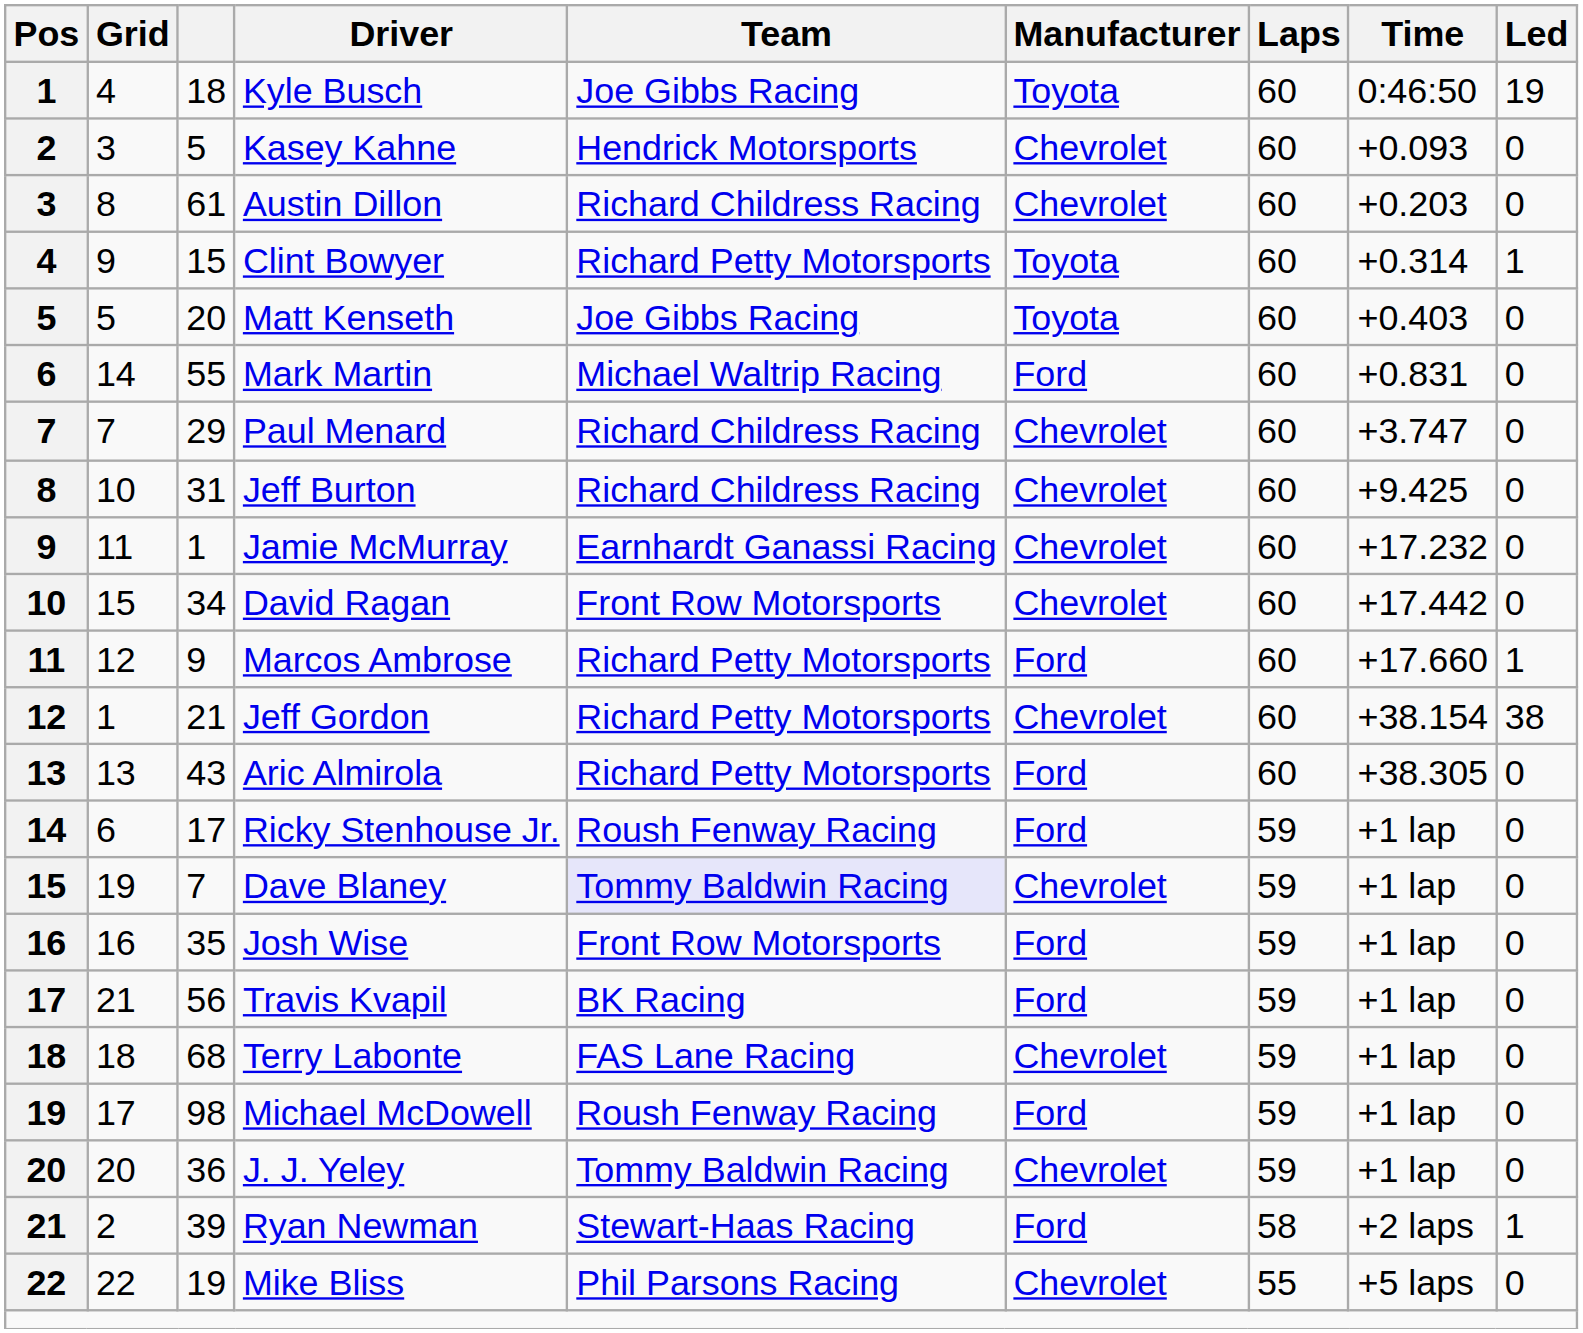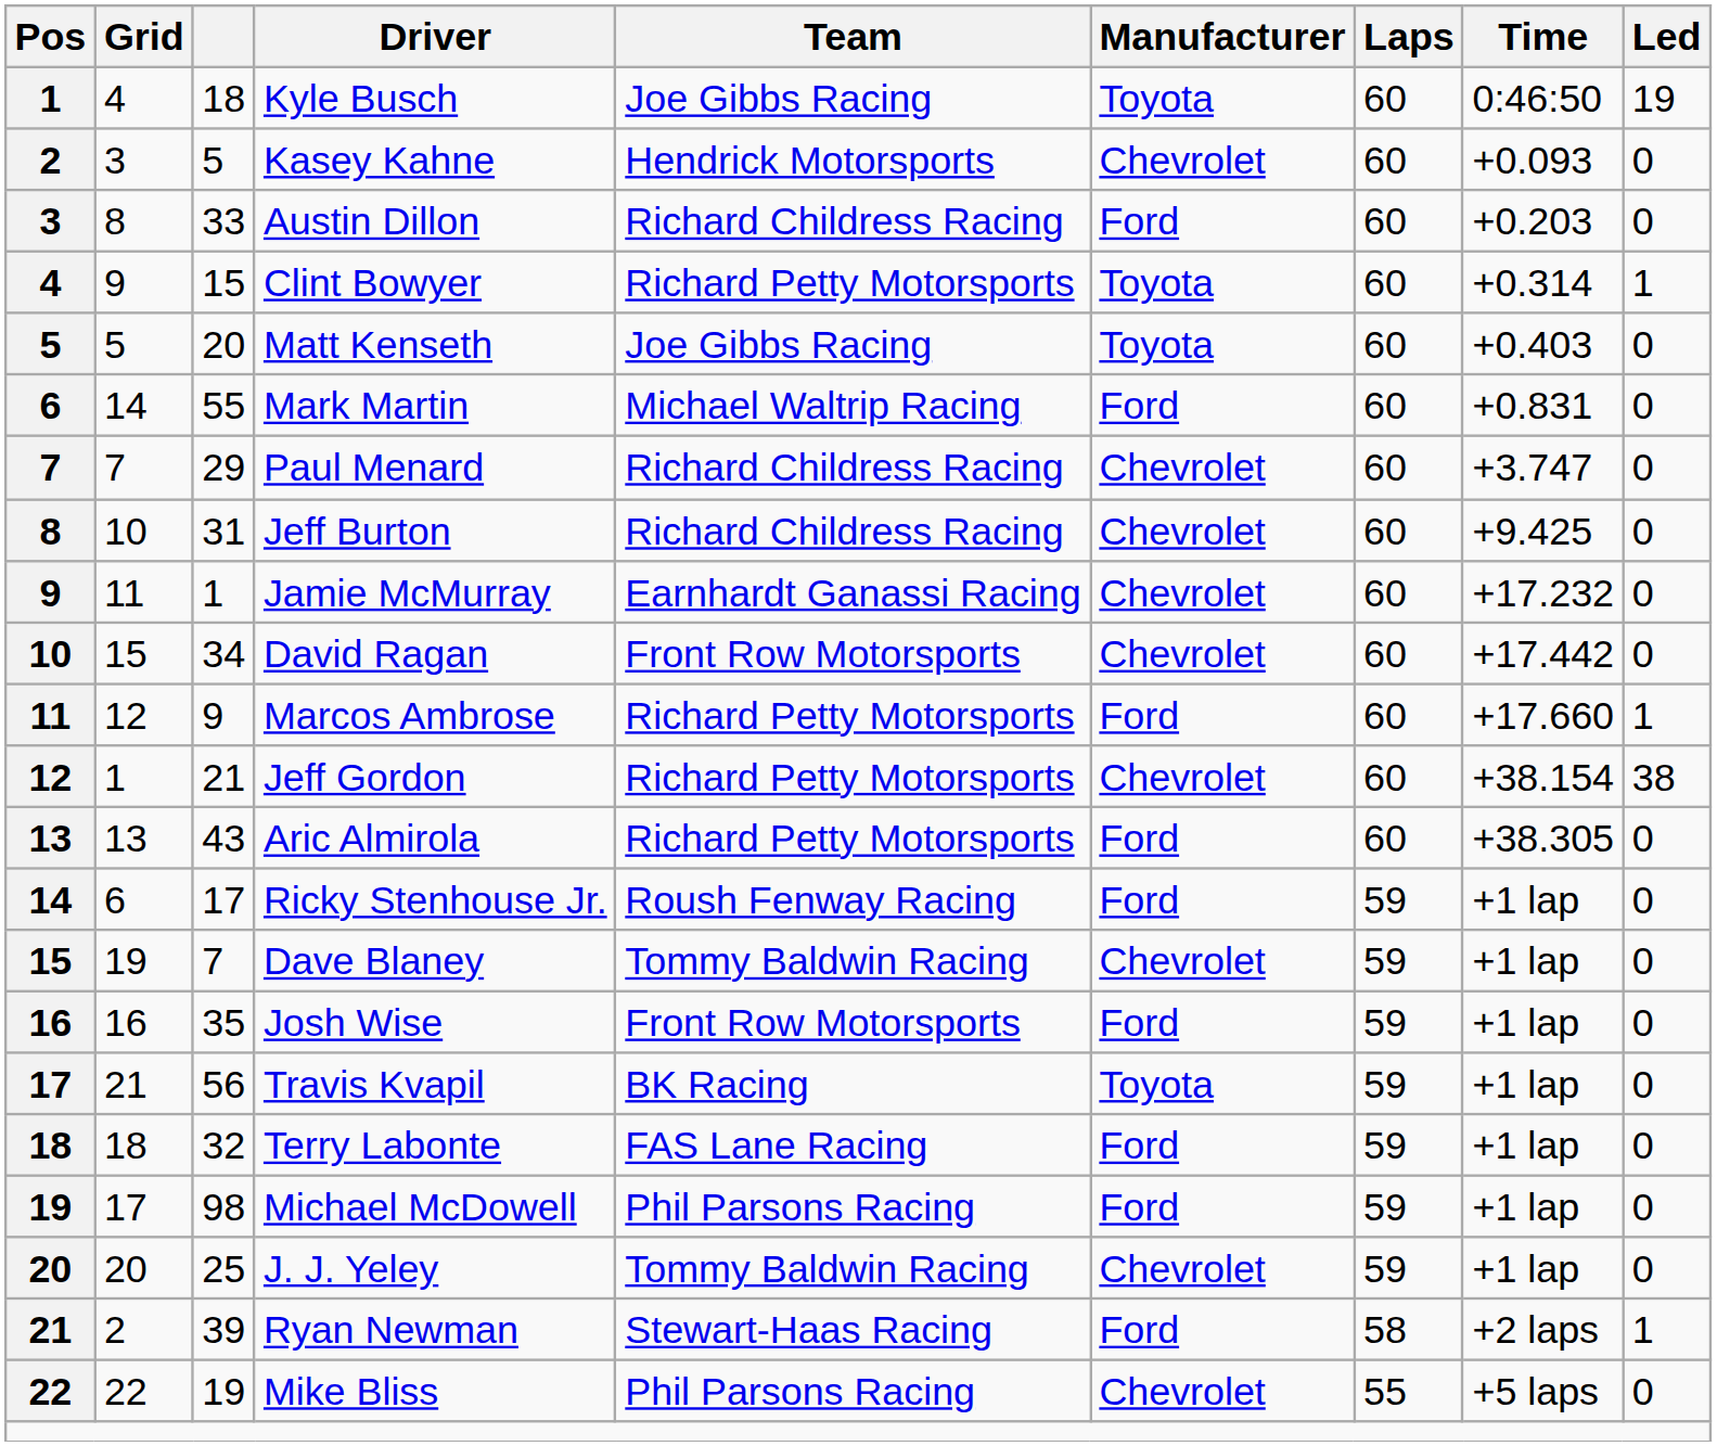Austin Dillon | column 3: 61 -> 33
Austin Dillon | Manufacturer: Chevrolet -> Ford
Dave Blaney | Team: lavender background -> no background
Travis Kvapil | Manufacturer: Ford -> Toyota
Terry Labonte | column 3: 68 -> 32
Terry Labonte | Manufacturer: Chevrolet -> Ford
Michael McDowell | Team: Roush Fenway Racing -> Phil Parsons Racing
J. J. Yeley | column 3: 36 -> 25
